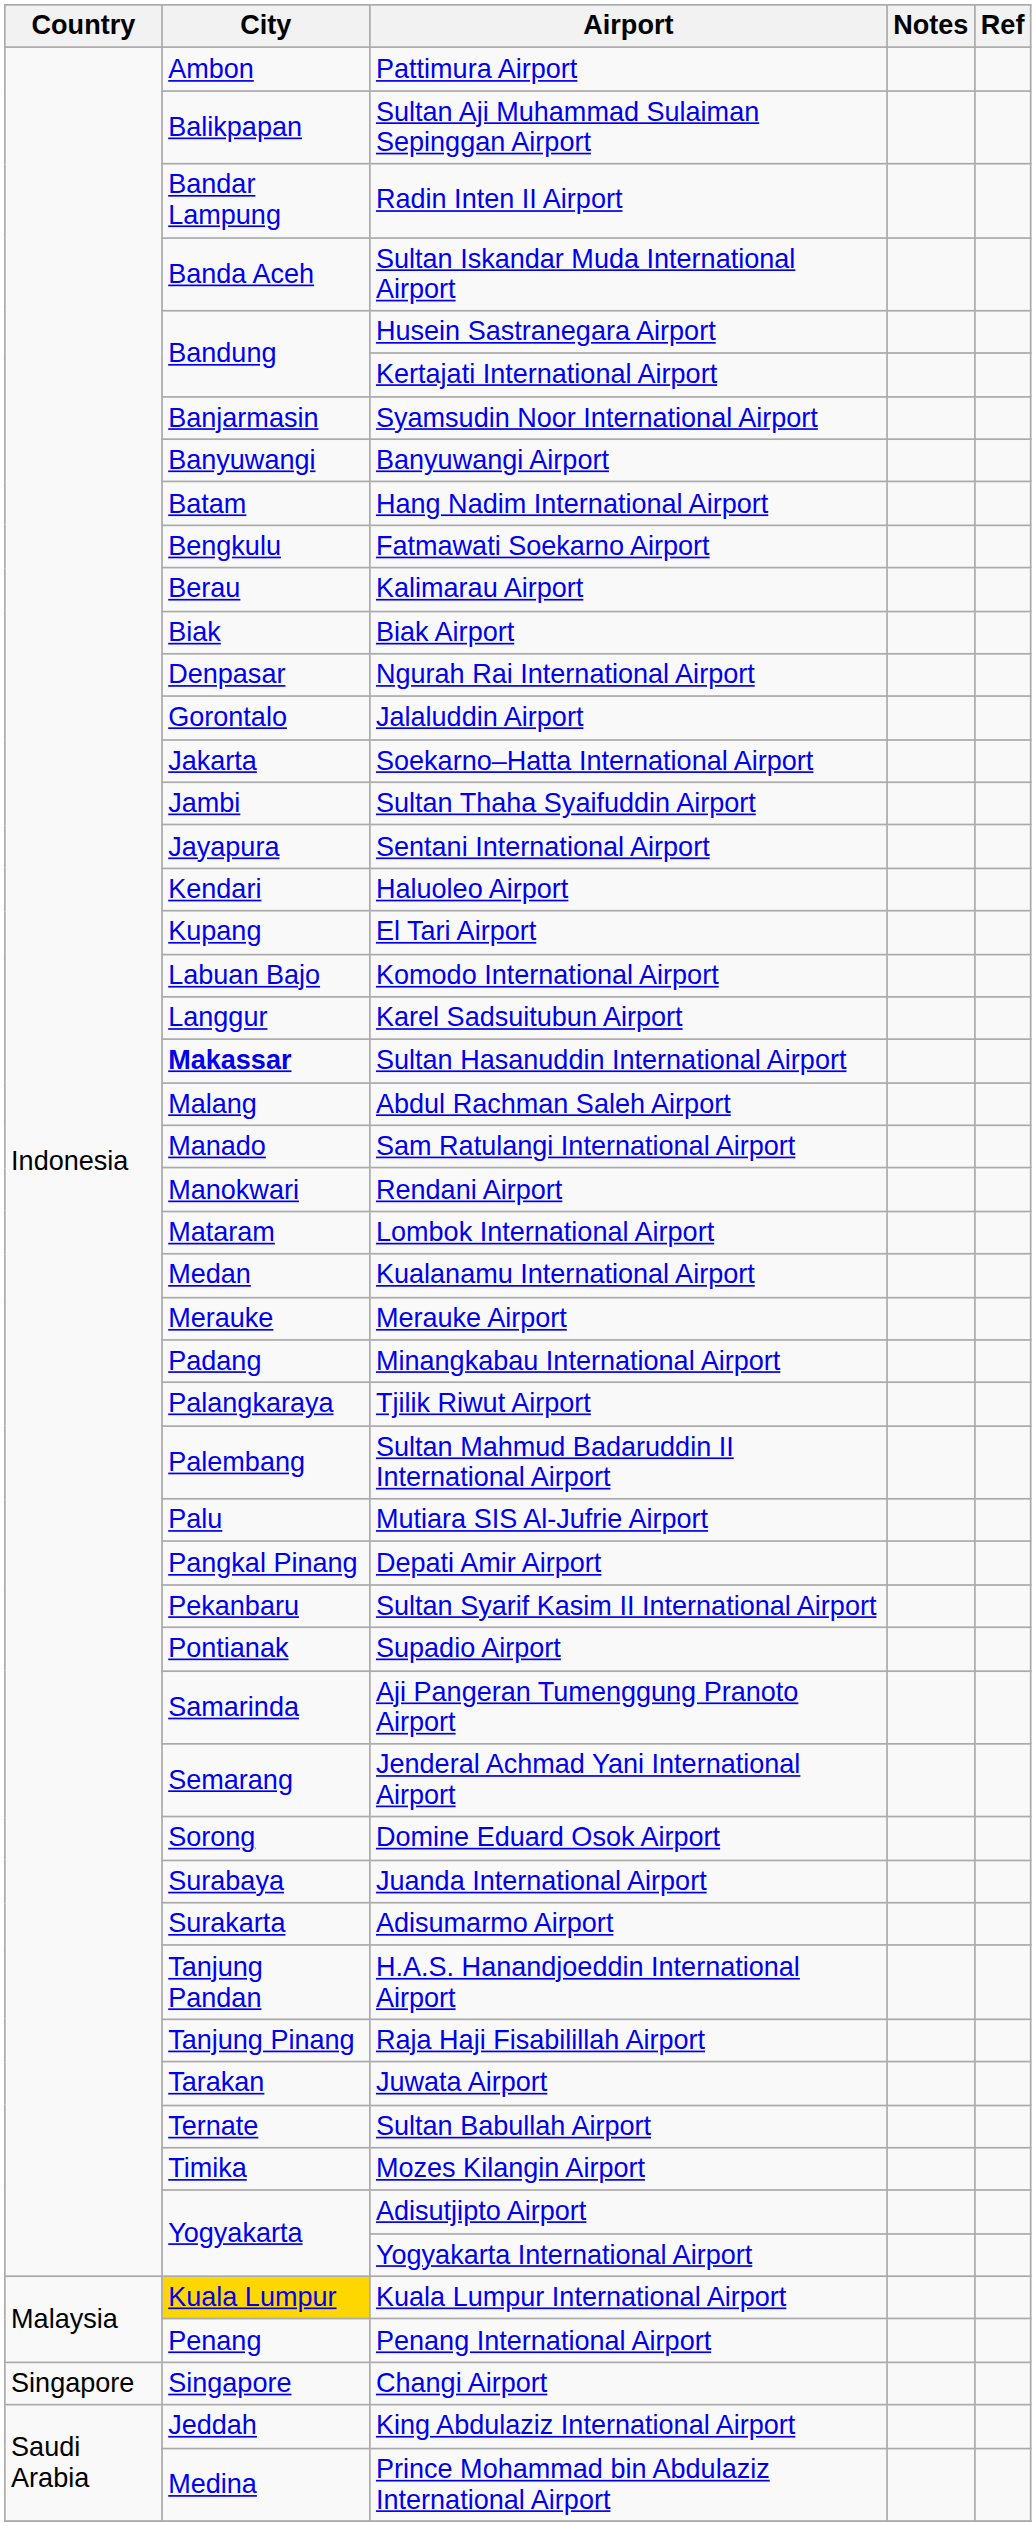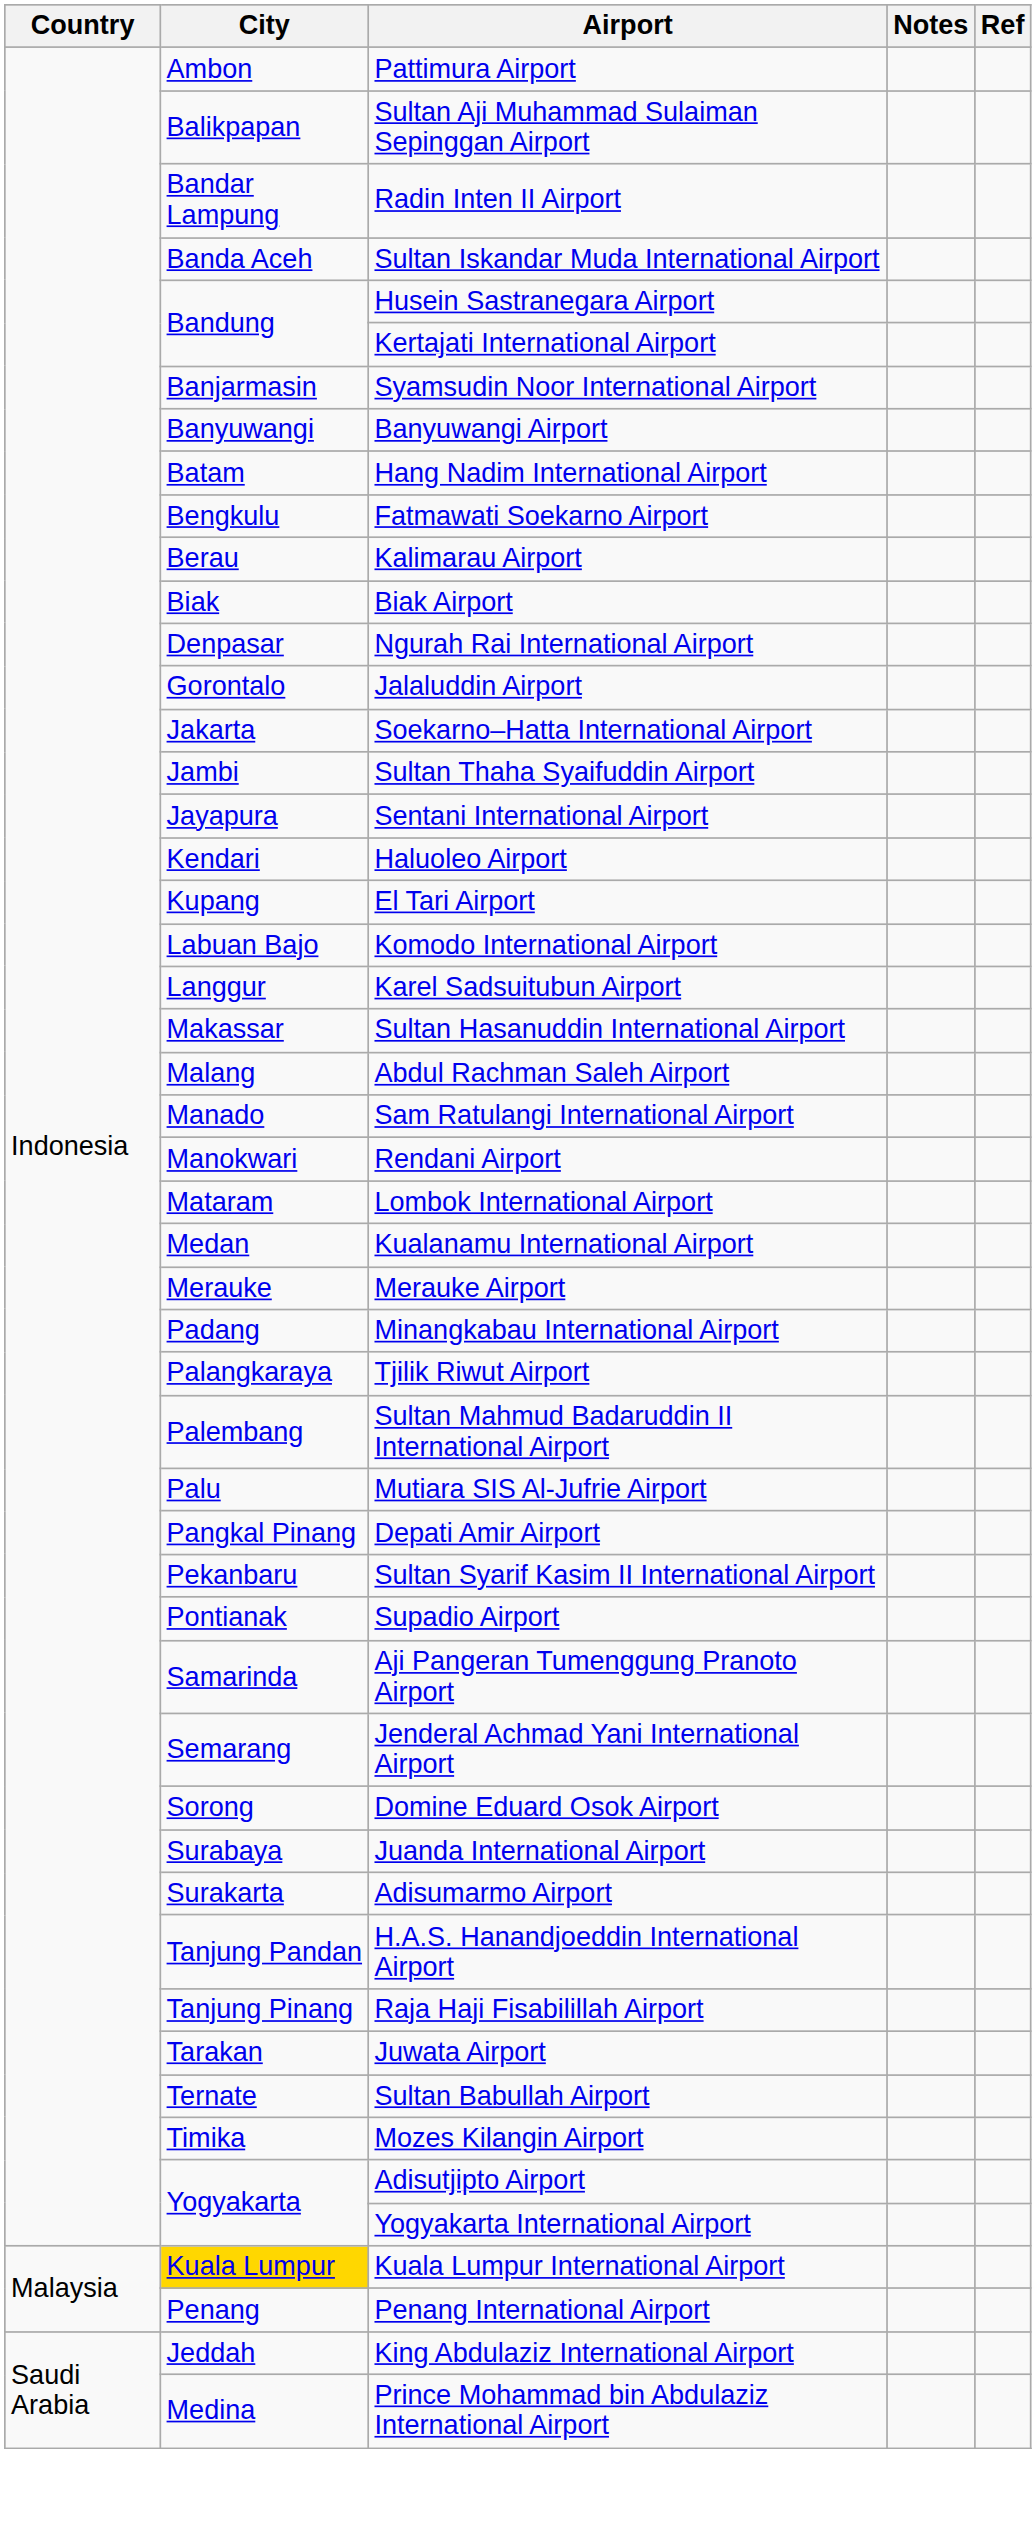Sultan Hasanuddin International Airport | City: bold -> normal
- row: Singapore | Singapore | Changi Airport
